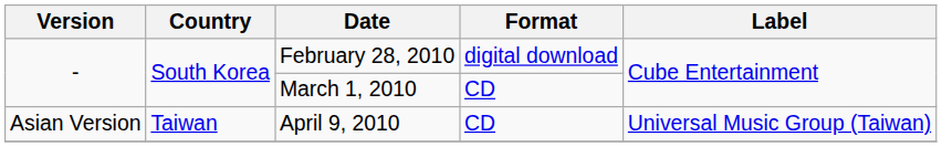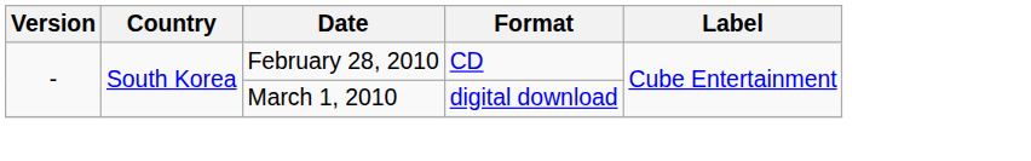February 28, 2010 | Format: digital download -> CD
March 1, 2010 | Format: CD -> digital download
- row: Asian Version | Taiwan | April 9, 2010 | CD | Universal Music Group (Taiwan)
